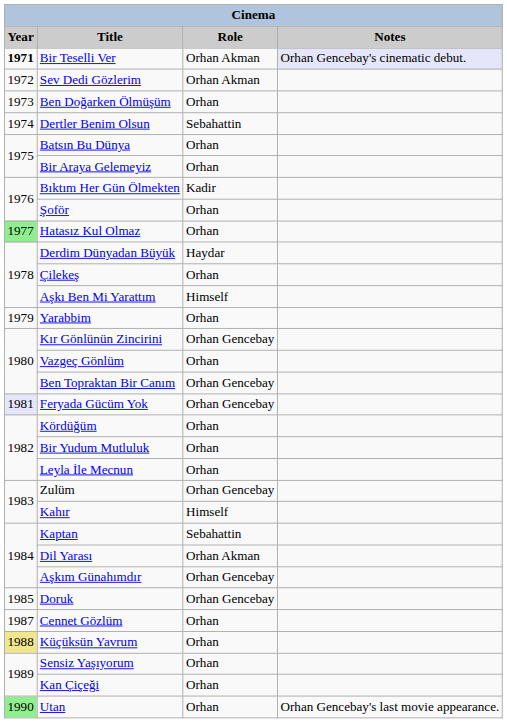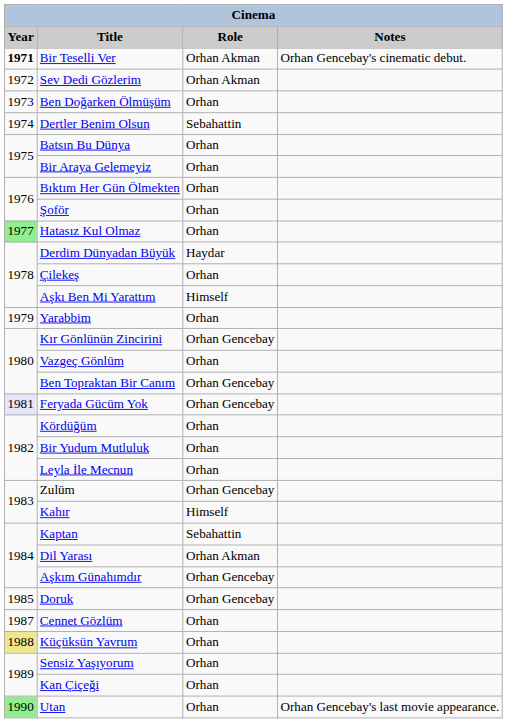Bir Teselli Ver | Notes: lavender background -> no background
Bıktım Her Gün Ölmekten | Role: Kadir -> Orhan
